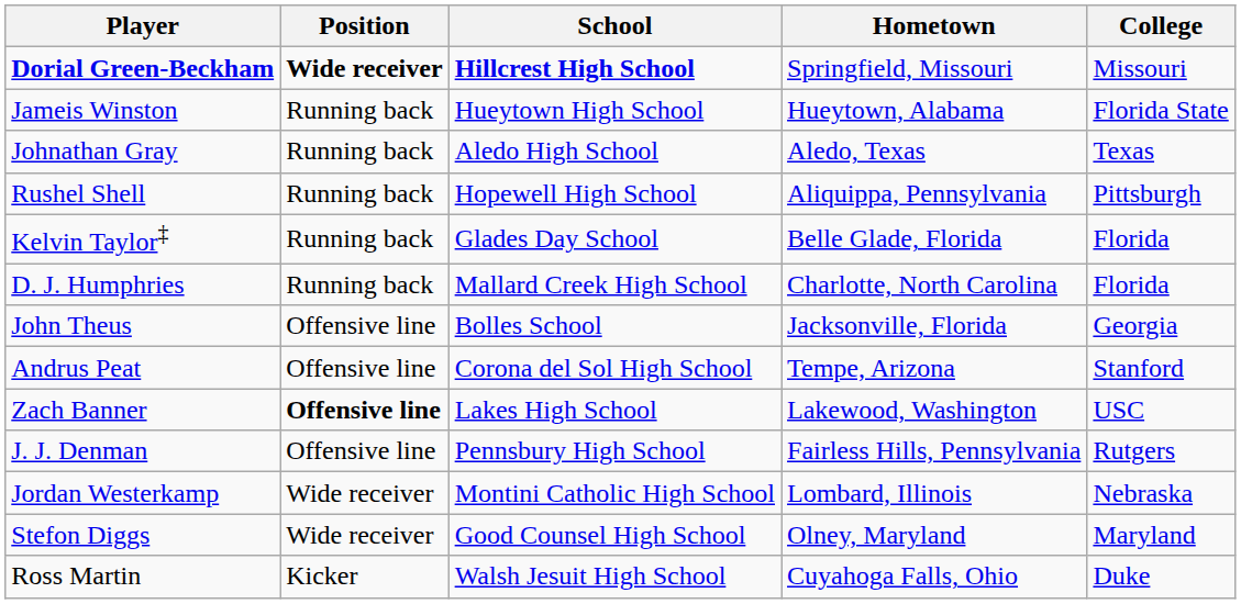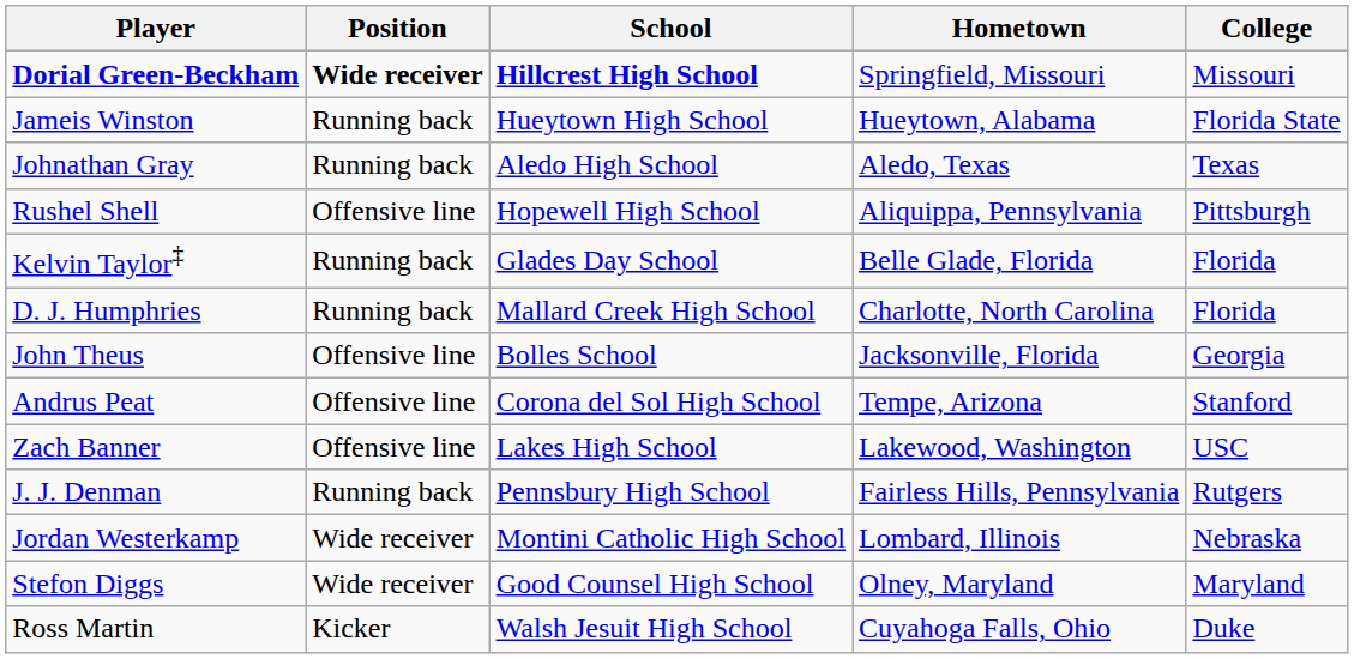Rushel Shell | Position: Running back -> Offensive line
Zach Banner | Position: bold -> normal
J. J. Denman | Position: Offensive line -> Running back
